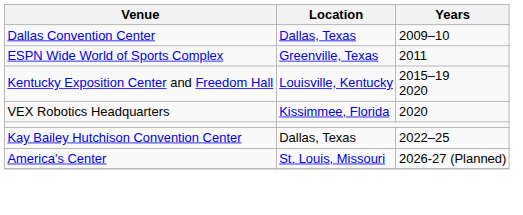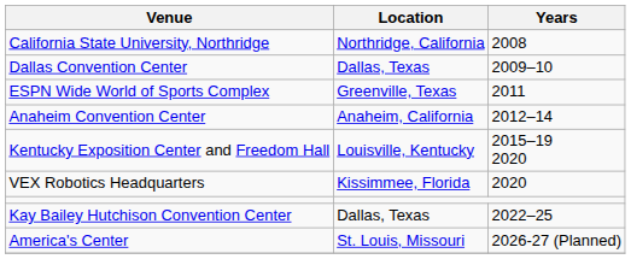+ row: California State University, Northridge | Northridge, California | 2008
+ row: Anaheim Convention Center | Anaheim, California | 2012–14
